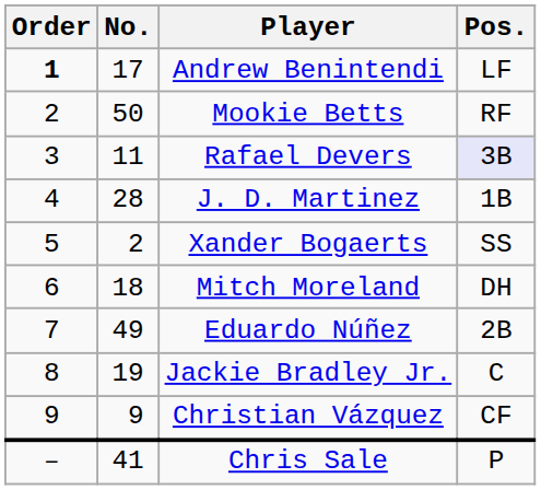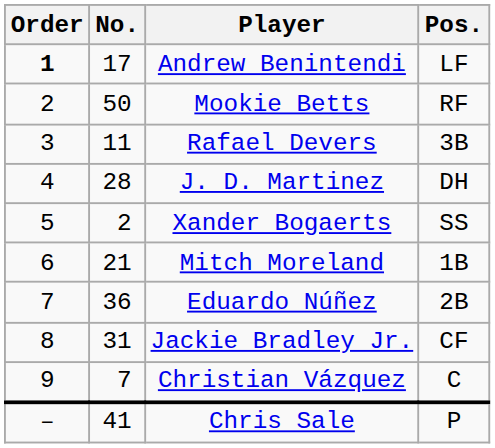Rafael Devers | Pos.: lavender background -> no background
J. D. Martinez | Pos.: 1B -> DH
Mitch Moreland | No.: 18 -> 21
Mitch Moreland | Pos.: DH -> 1B
Eduardo Núñez | No.: 49 -> 36
Jackie Bradley Jr. | No.: 19 -> 31
Jackie Bradley Jr. | Pos.: C -> CF
Christian Vázquez | No.: 9 -> 7
Christian Vázquez | Pos.: CF -> C
